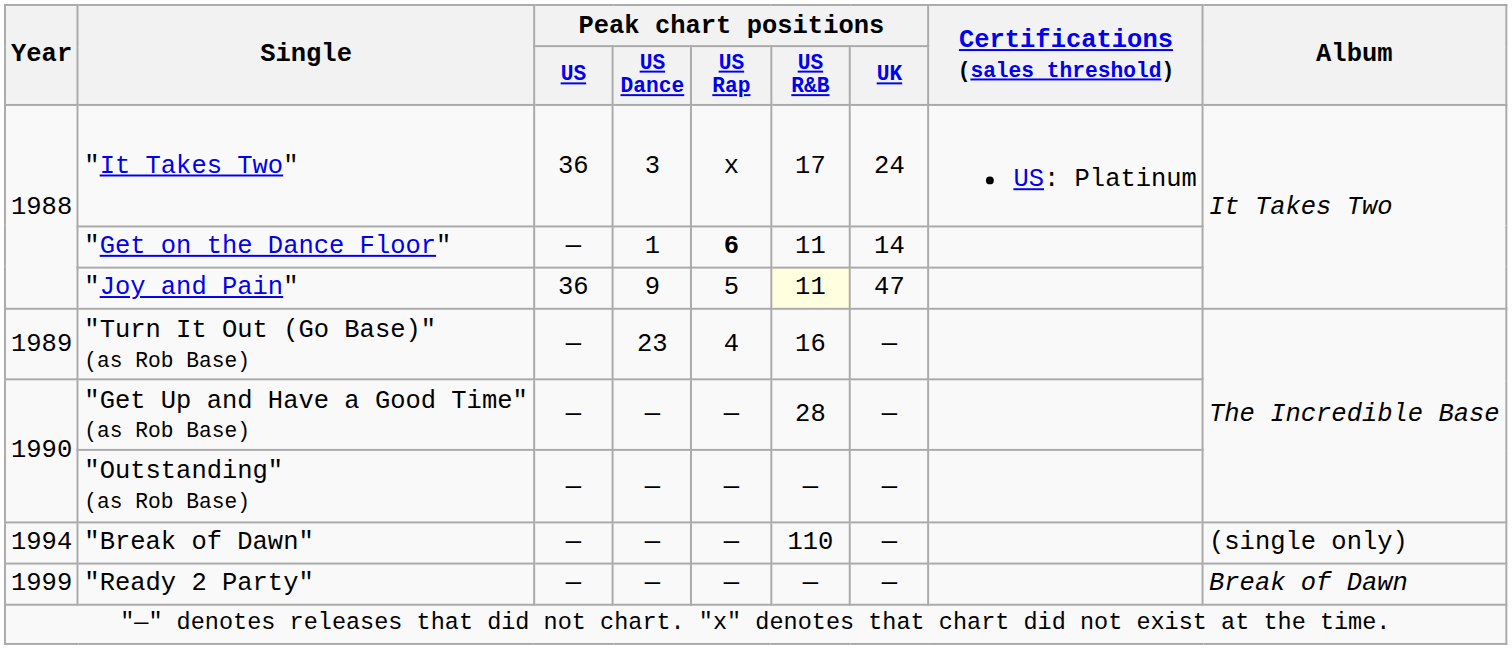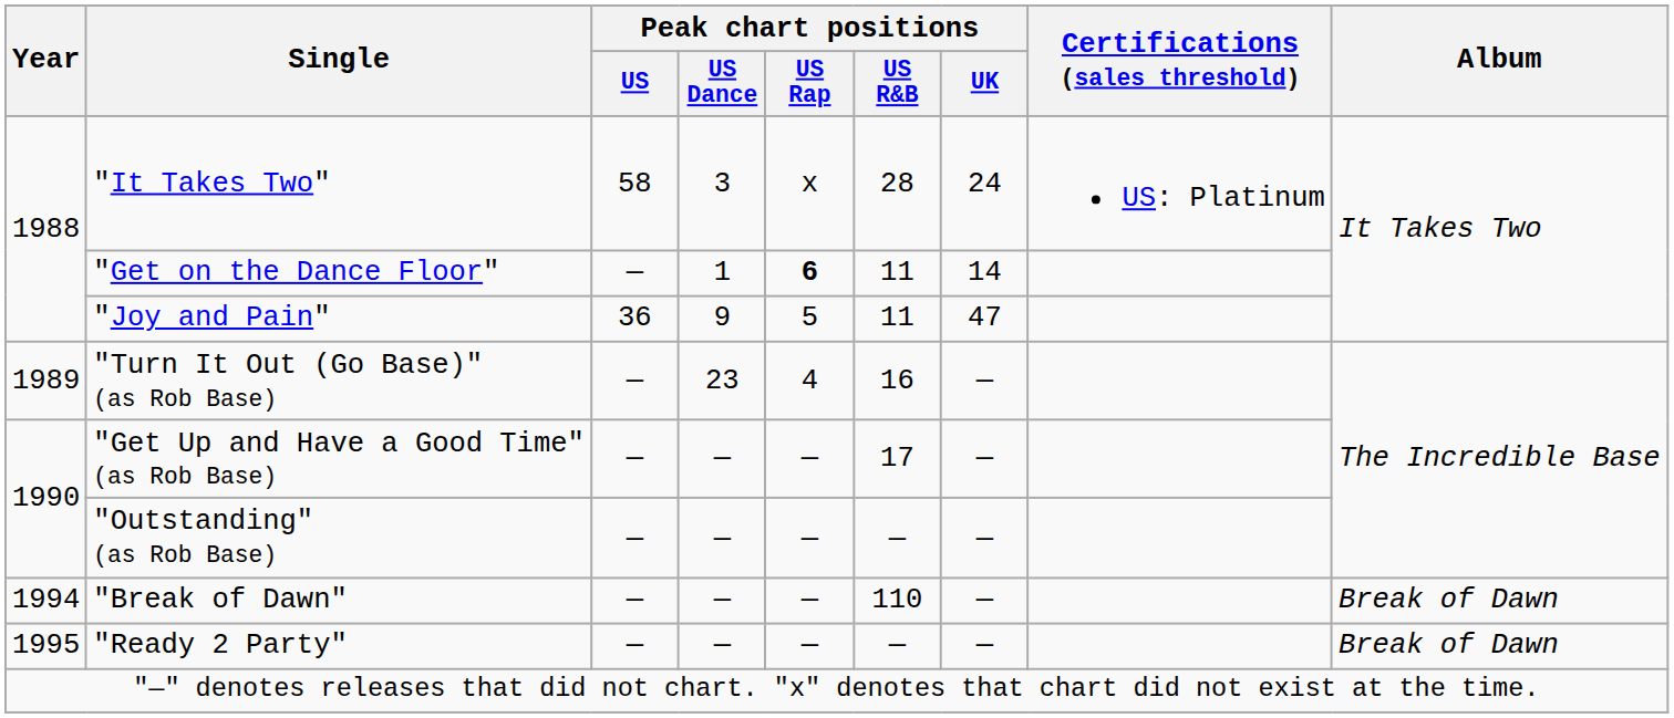"It Takes Two" | Peak chart positions / US: 36 -> 58
"It Takes Two" | Peak chart positions / US R&B: 17 -> 28
"Joy and Pain" | Peak chart positions / US R&B: lightyellow background -> no background
"Get Up and Have a Good Time" (as Rob Base) | Peak chart positions / US R&B: 28 -> 17
"Break of Dawn" | Album: (single only) -> Break of Dawn
"Ready 2 Party" | Year: 1999 -> 1995
